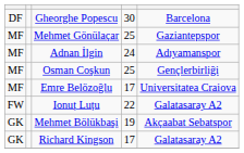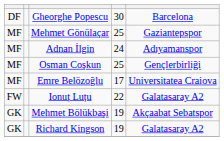Richard Kingson | column 4: 17 -> 19
